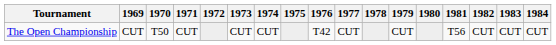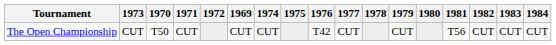columns swapped: 1969 <-> 1973
